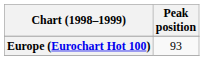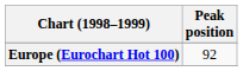Europe (Eurochart Hot 100) | Peak position: 93 -> 92
